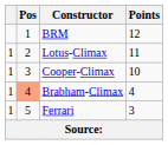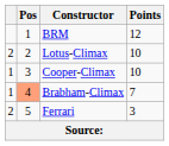Lotus-Climax | column 1: 1 -> 2
Lotus-Climax | Points: 11 -> 10
Brabham-Climax | Points: 4 -> 7
Ferrari | column 1: 1 -> 2
